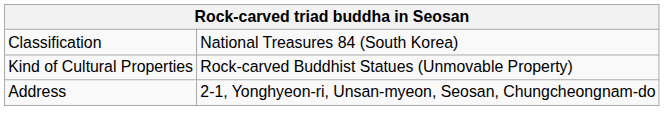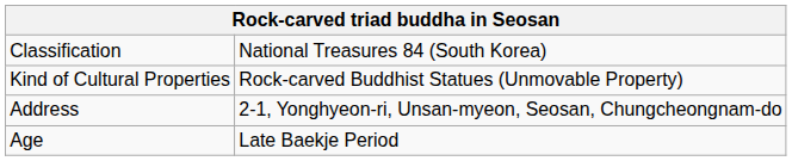+ row: Age | Late Baekje Period
